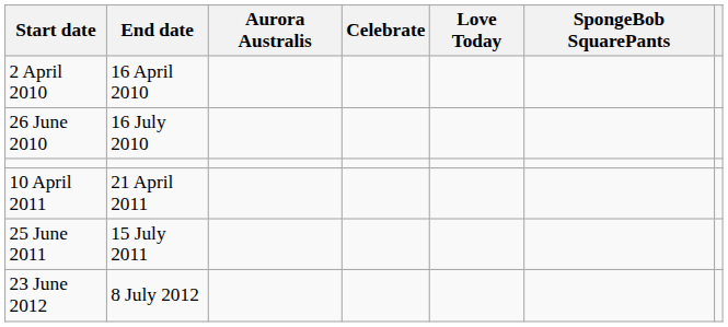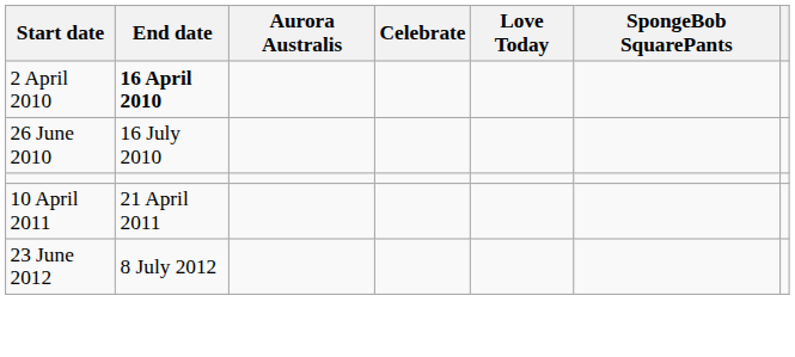2 April 2010 | End date: normal -> bold
- row: 25 June 2011 | 15 July 2011
